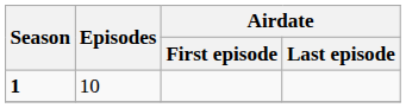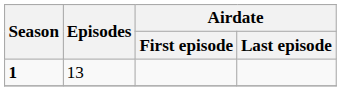1 | Episodes: 10 -> 13
